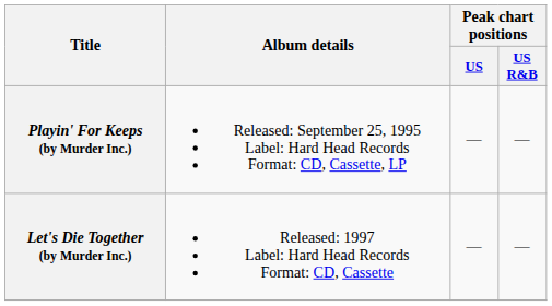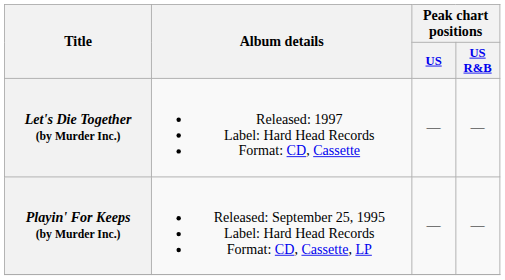rows swapped: Playin' For Keeps (by Murder Inc.) <-> Let's Die Together (by Murder Inc.)
